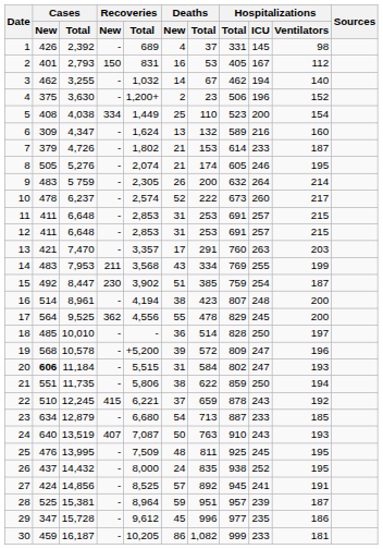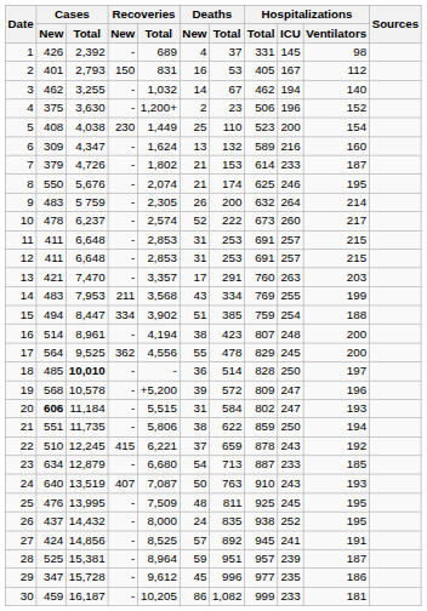5 | Recoveries / New: 334 -> 230
8 | Cases / New: 505 -> 550
8 | Cases / Total: 5,276 -> 5,676
8 | Hospitalizations / Total: 605 -> 625
15 | Cases / New: 492 -> 494
15 | Recoveries / New: 230 -> 334
15 | Hospitalizations / Ventilators: 187 -> 188
18 | Cases / Total: normal -> bold
